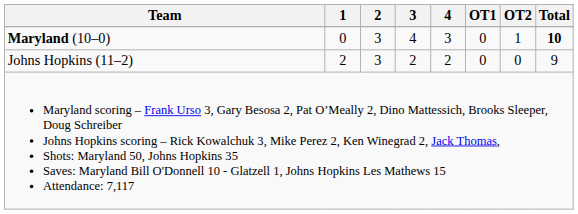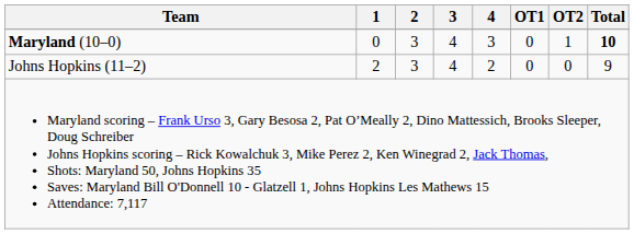Johns Hopkins (11–2) | 3: 2 -> 4
